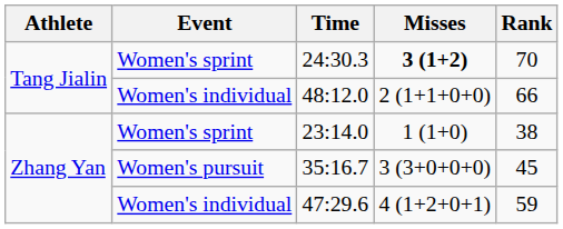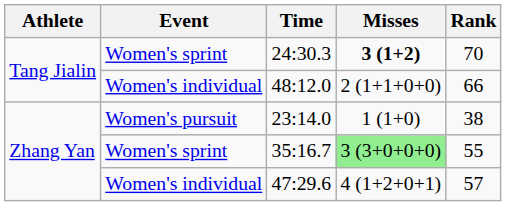23:14.0 | Event: Women's sprint -> Women's pursuit
35:16.7 | Event: Women's pursuit -> Women's sprint
35:16.7 | Misses: no background -> lightgreen background
35:16.7 | Rank: 45 -> 55
47:29.6 | Rank: 59 -> 57
